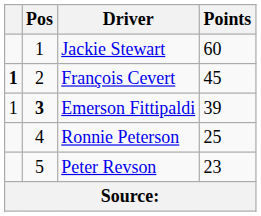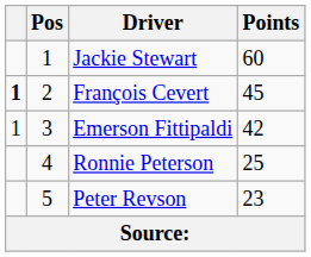Emerson Fittipaldi | Pos: bold -> normal
Emerson Fittipaldi | Points: 39 -> 42
